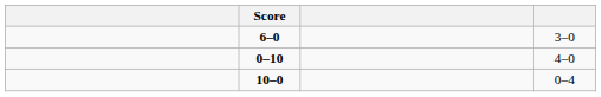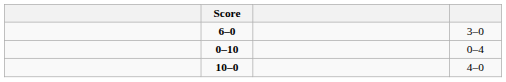0–10 | column 4: 4–0 -> 0–4
10–0 | column 4: 0–4 -> 4–0
